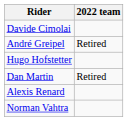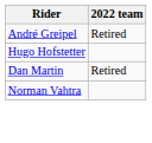- row: Davide Cimolai
- row: Alexis Renard
